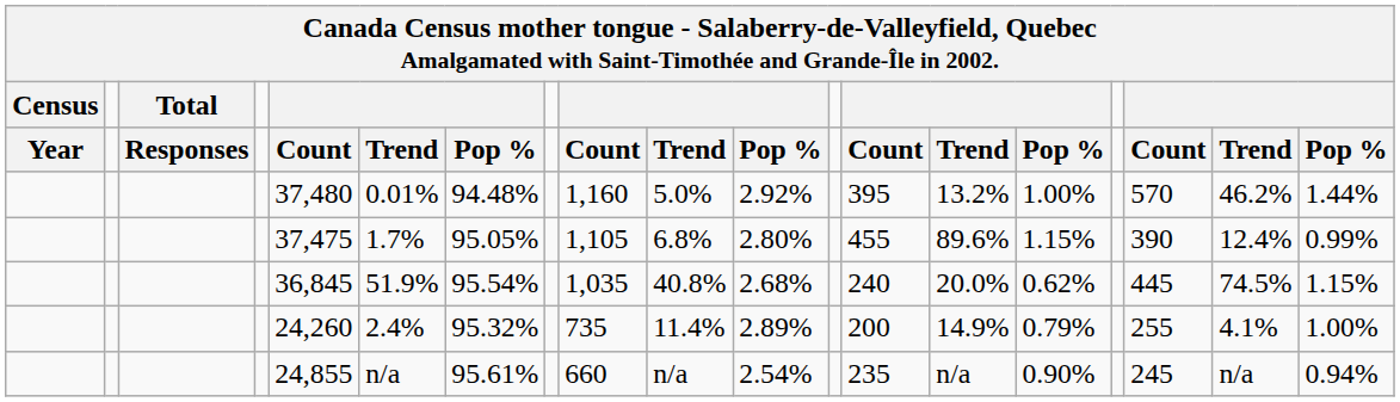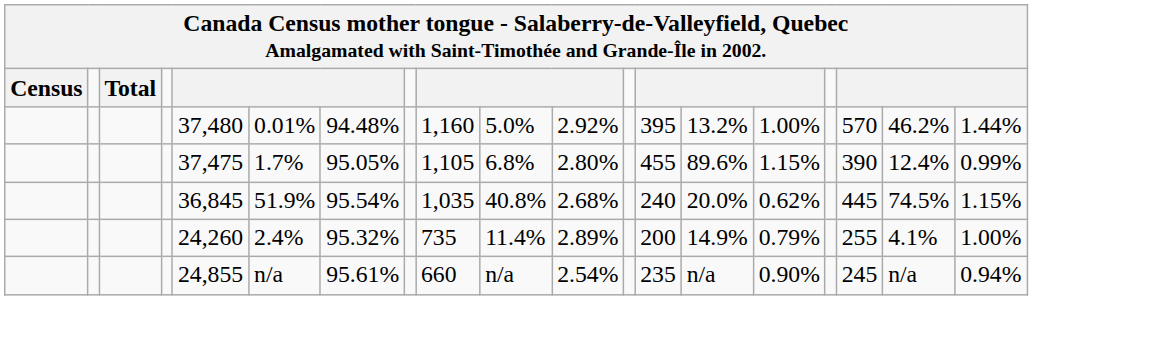- row: Year | Responses | Count | Trend | Pop % | Count | Trend | Pop % | Count | Trend | Pop % | Count | Trend | Pop %
